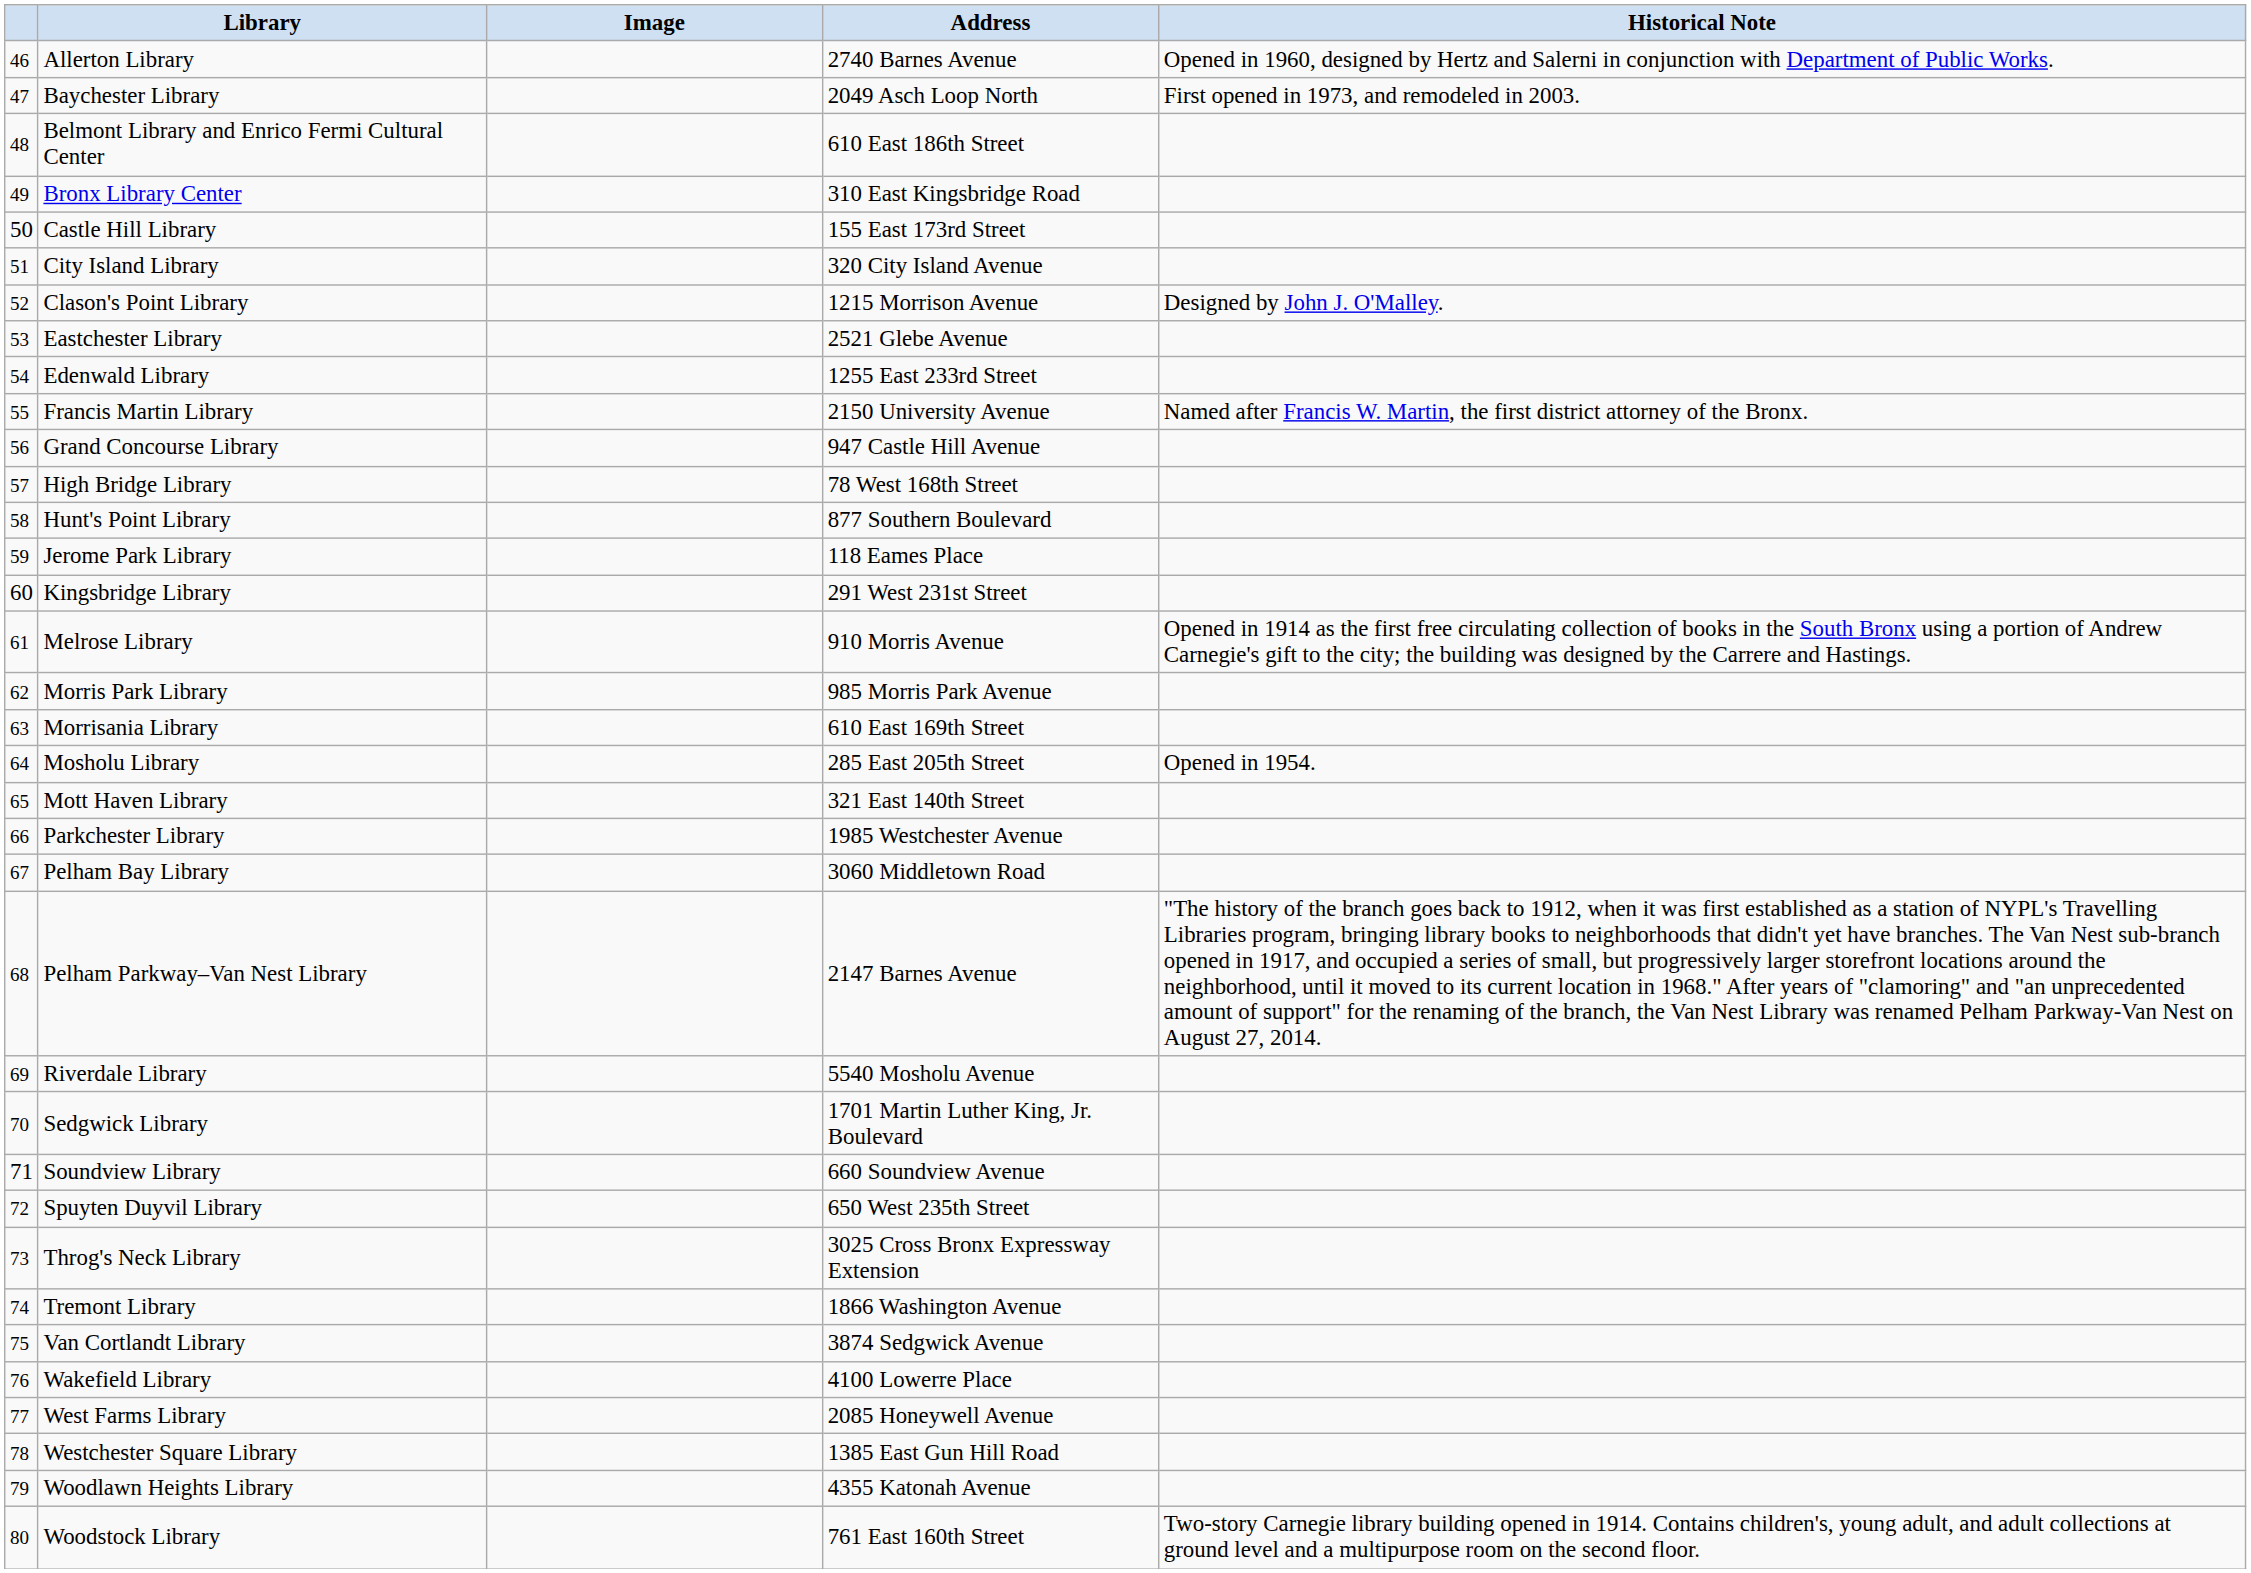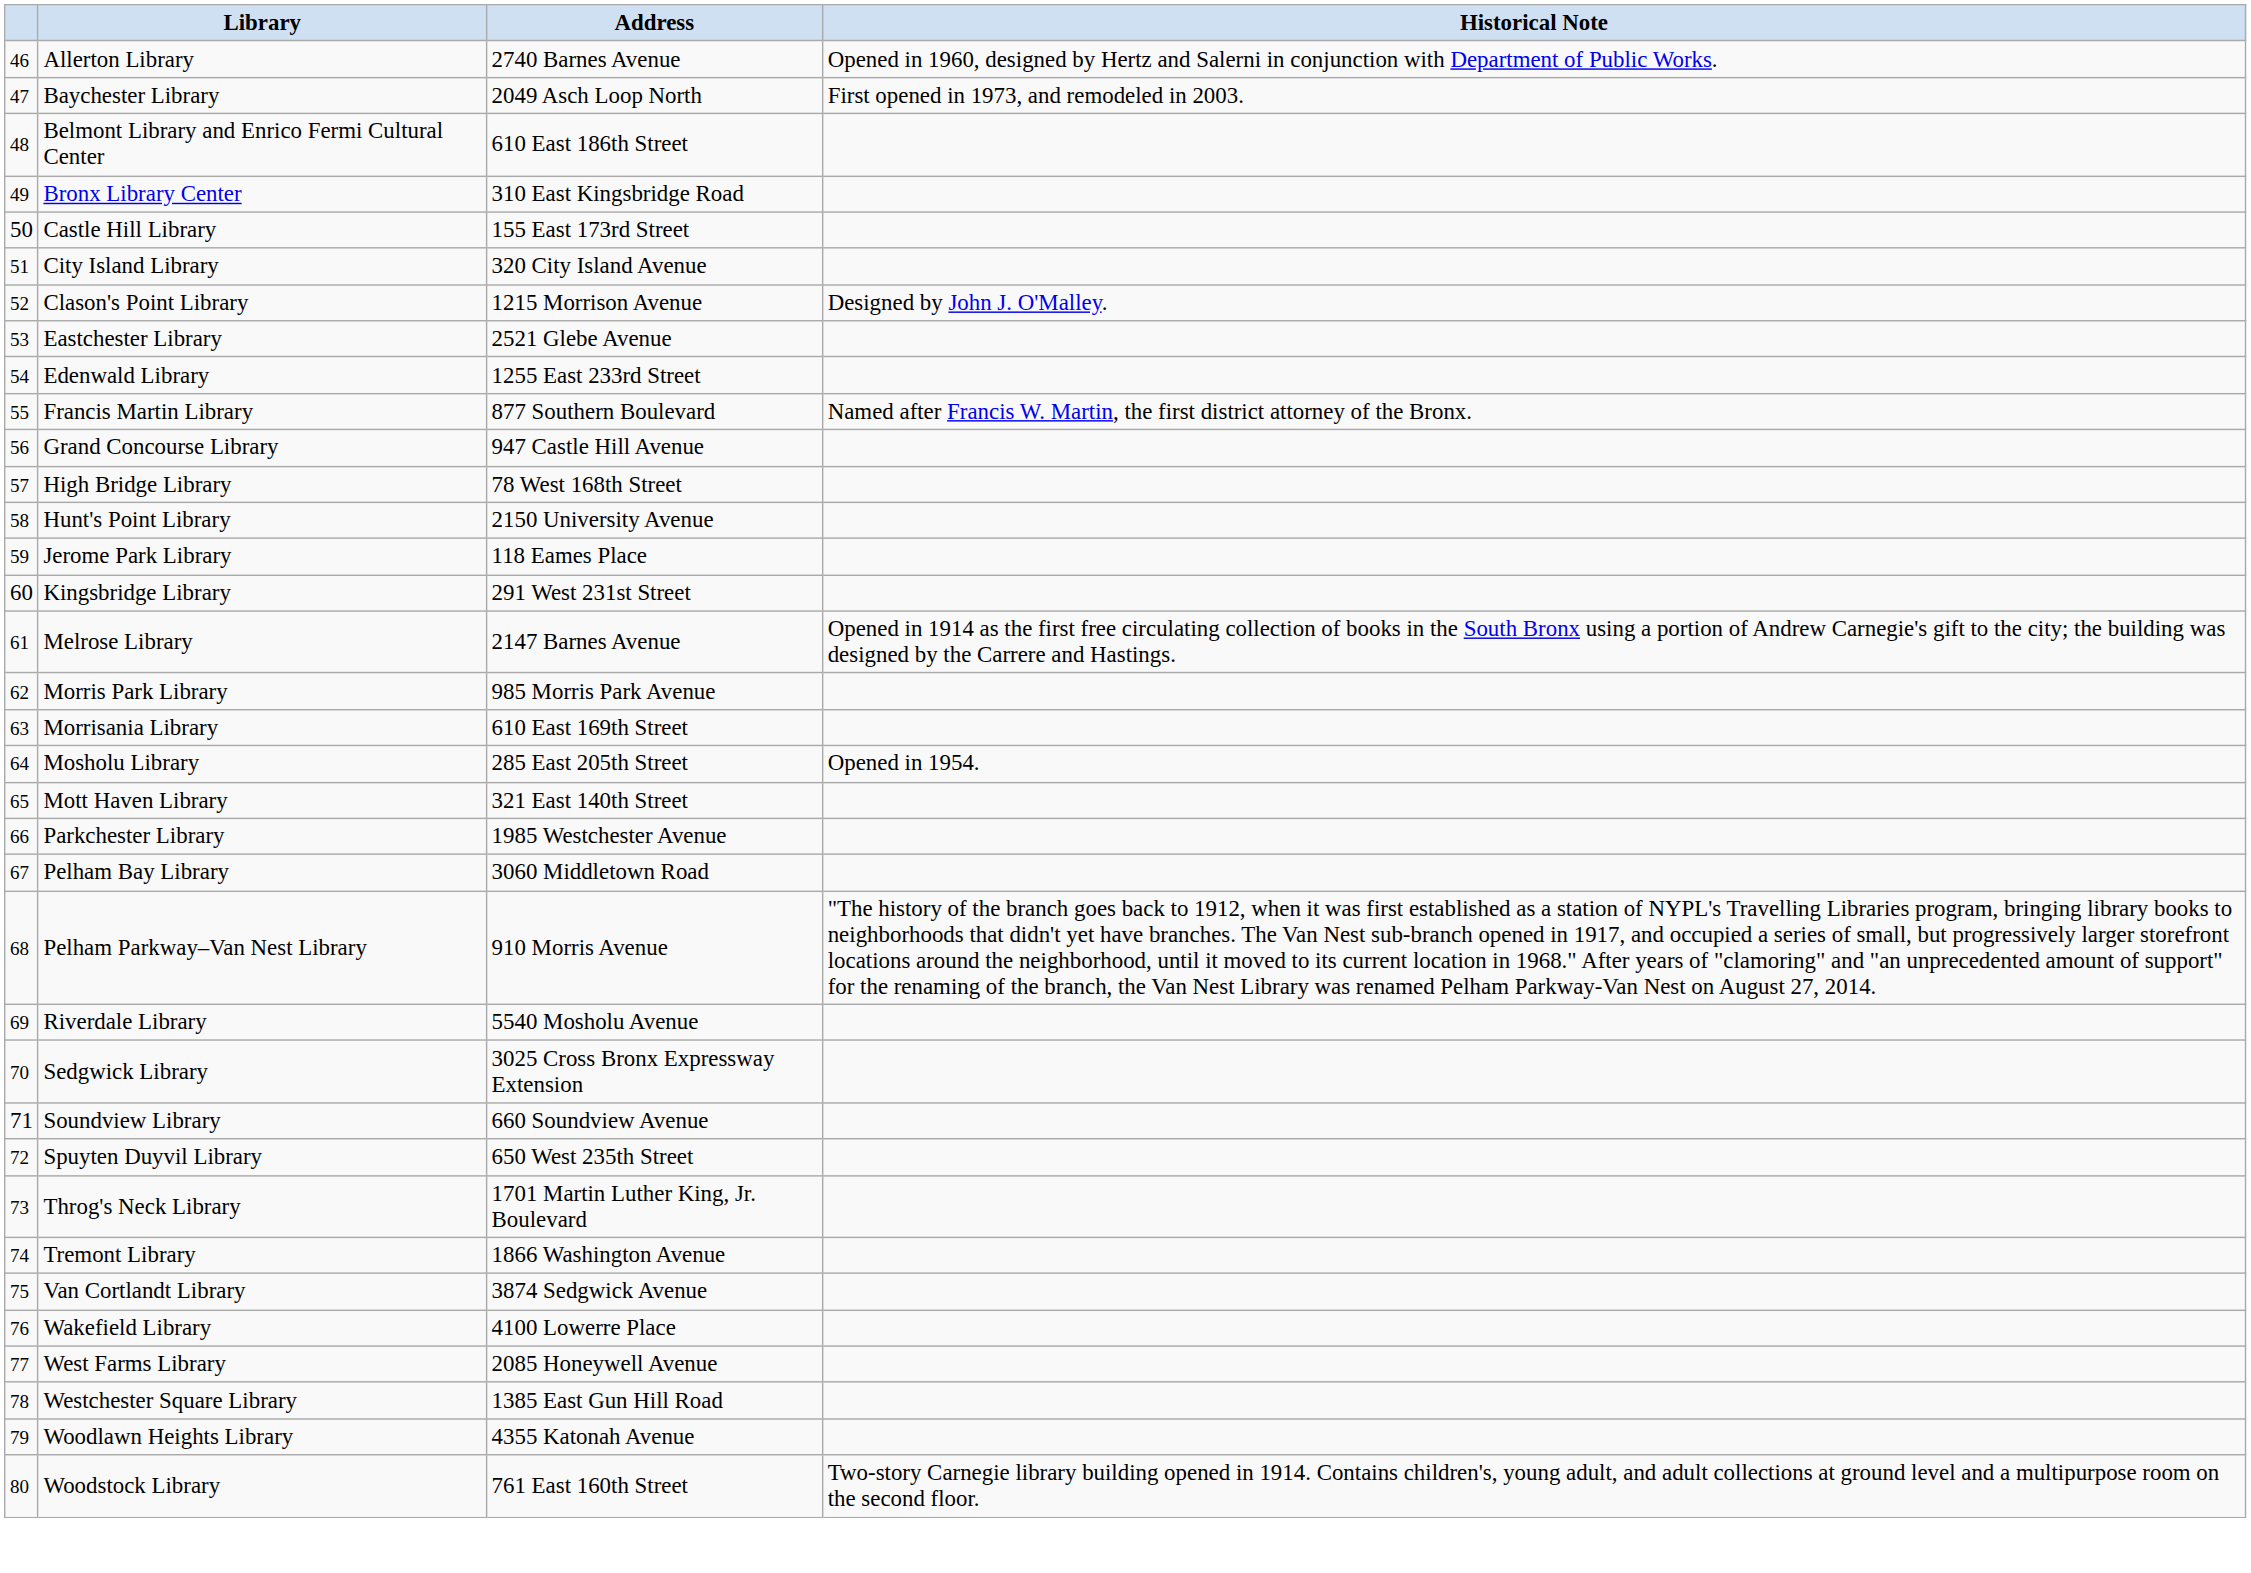- column: Image
Francis Martin Library | Address: 2150 University Avenue -> 877 Southern Boulevard
Hunt's Point Library | Address: 877 Southern Boulevard -> 2150 University Avenue
Melrose Library | Address: 910 Morris Avenue -> 2147 Barnes Avenue
Pelham Parkway–Van Nest Library | Address: 2147 Barnes Avenue -> 910 Morris Avenue
Sedgwick Library | Address: 1701 Martin Luther King, Jr. Boulevard -> 3025 Cross Bronx Expressway Extension
Throg's Neck Library | Address: 3025 Cross Bronx Expressway Extension -> 1701 Martin Luther King, Jr. Boulevard
